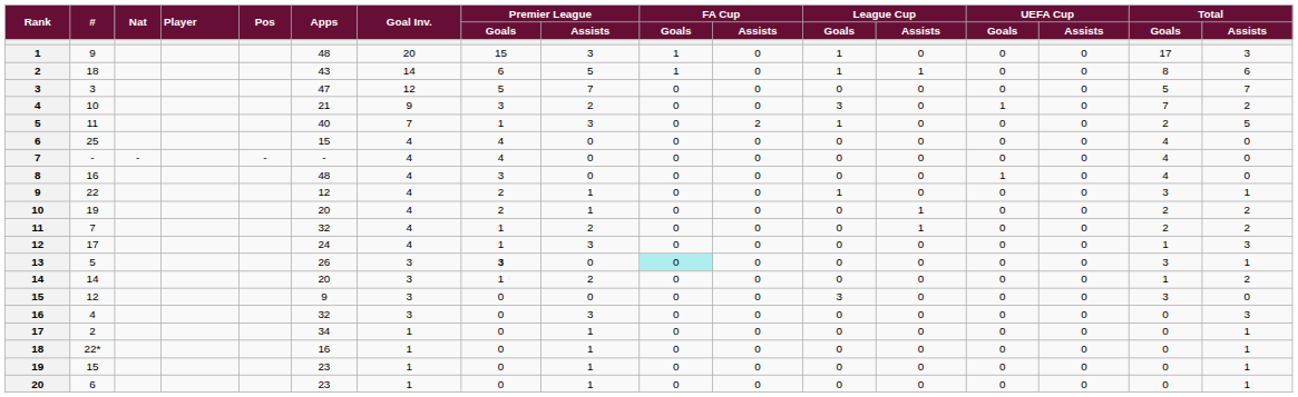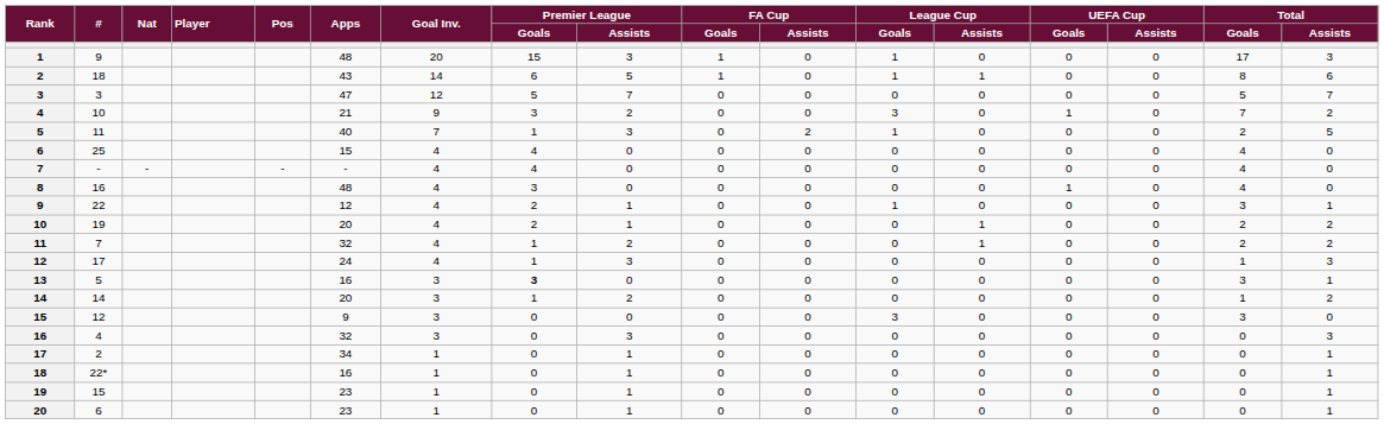13 | Apps: 26 -> 16
13 | FA Cup / Goals: paleturquoise background -> no background
